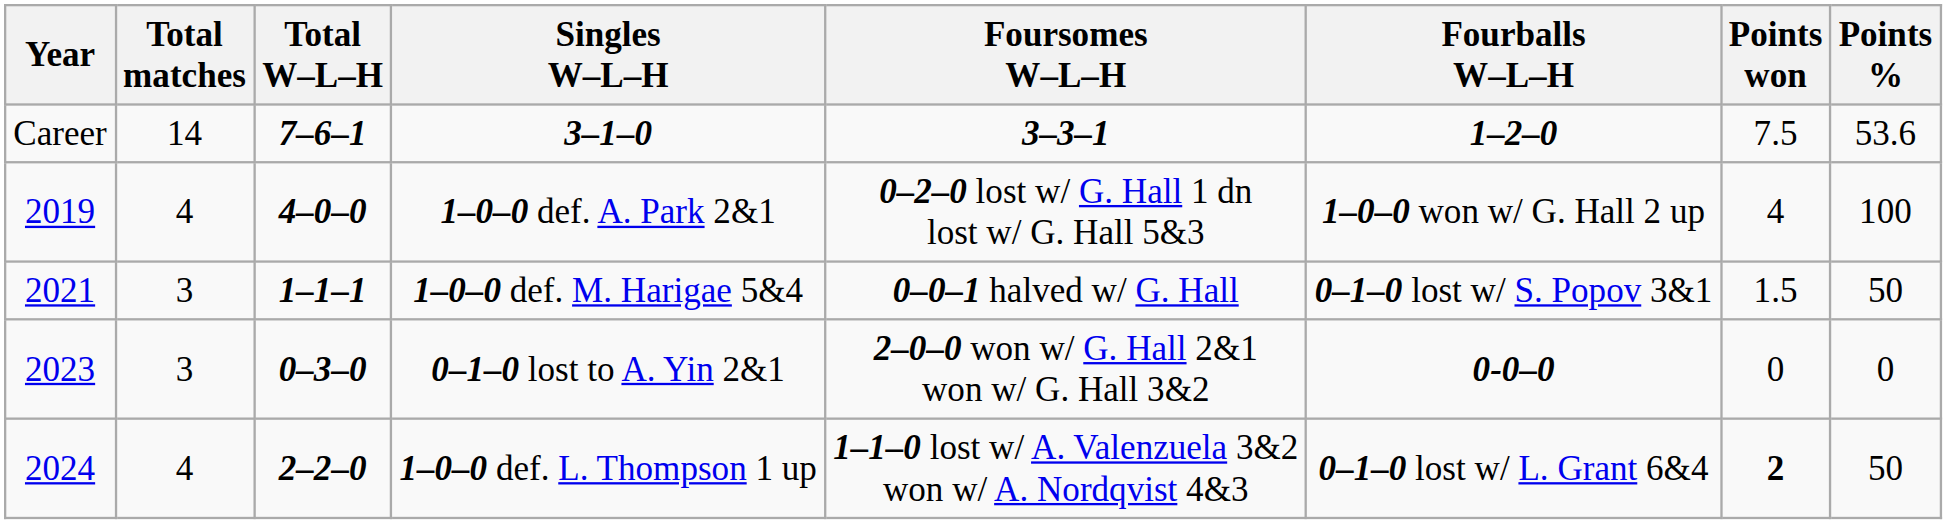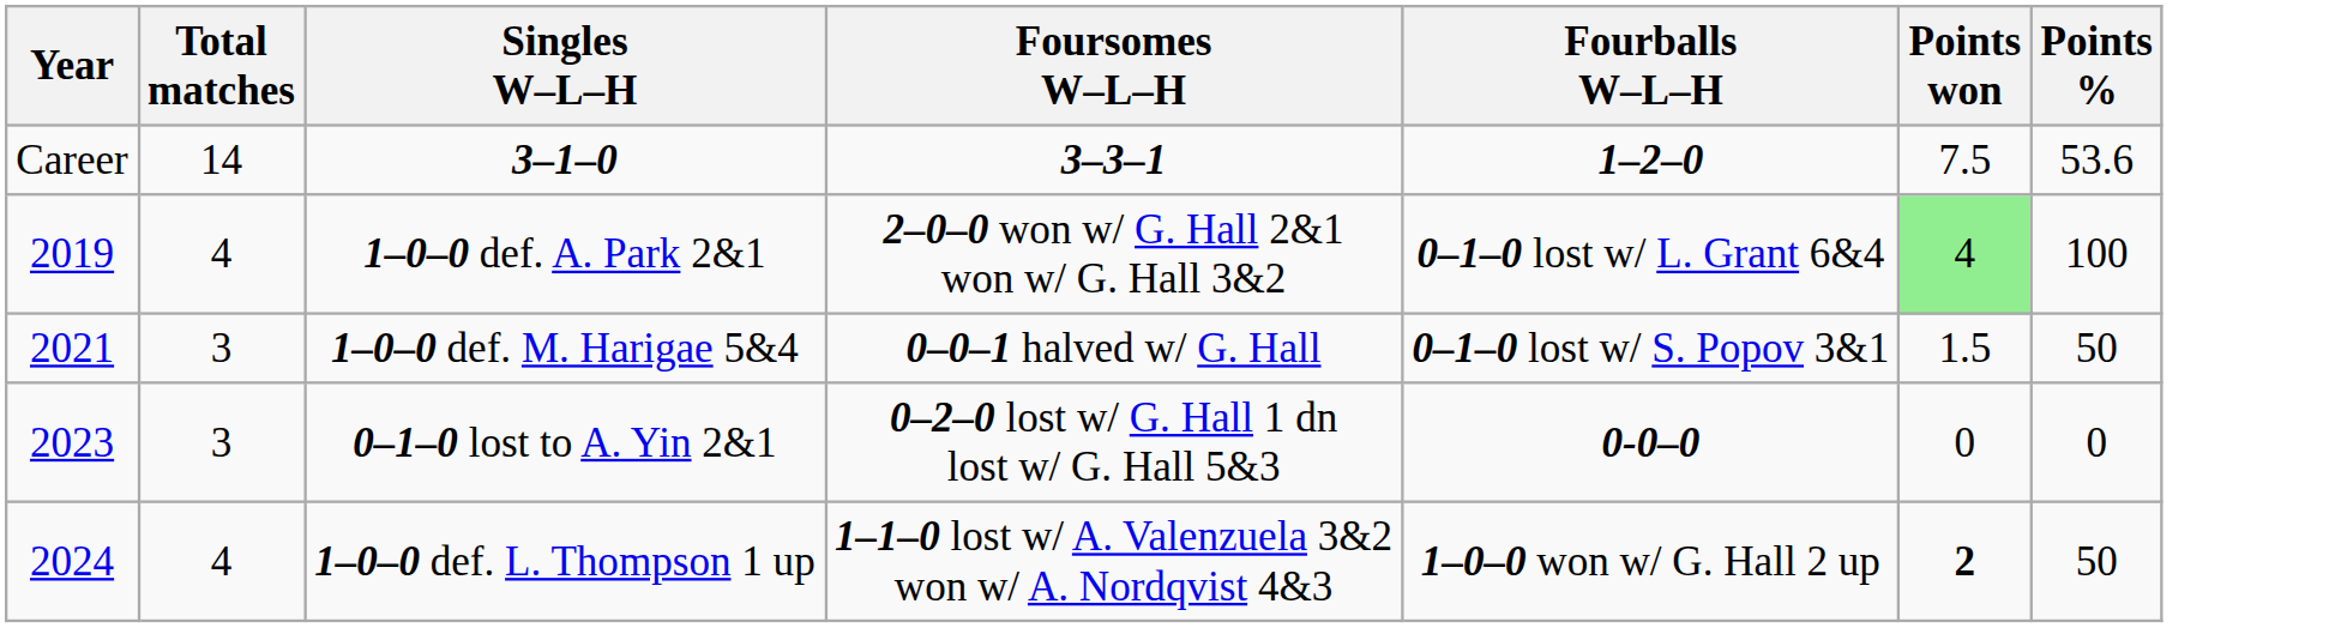- column: Total W–L–H | 7–6–1 | 4–0–0 | 1–1–1 | 0–3–0 | 2–2–0
1–0–0 def. A. Park 2&1 | Foursomes W–L–H: 0–2–0 lost w/ G. Hall 1 dn lost w/ G. Hall 5&3 -> 2–0–0 won w/ G. Hall 2&1 won w/ G. Hall 3&2
1–0–0 def. A. Park 2&1 | Fourballs W–L–H: 1–0–0 won w/ G. Hall 2 up -> 0–1–0 lost w/ L. Grant 6&4
1–0–0 def. A. Park 2&1 | Points won: no background -> lightgreen background
0–1–0 lost to A. Yin 2&1 | Foursomes W–L–H: 2–0–0 won w/ G. Hall 2&1 won w/ G. Hall 3&2 -> 0–2–0 lost w/ G. Hall 1 dn lost w/ G. Hall 5&3
1–0–0 def. L. Thompson 1 up | Fourballs W–L–H: 0–1–0 lost w/ L. Grant 6&4 -> 1–0–0 won w/ G. Hall 2 up
